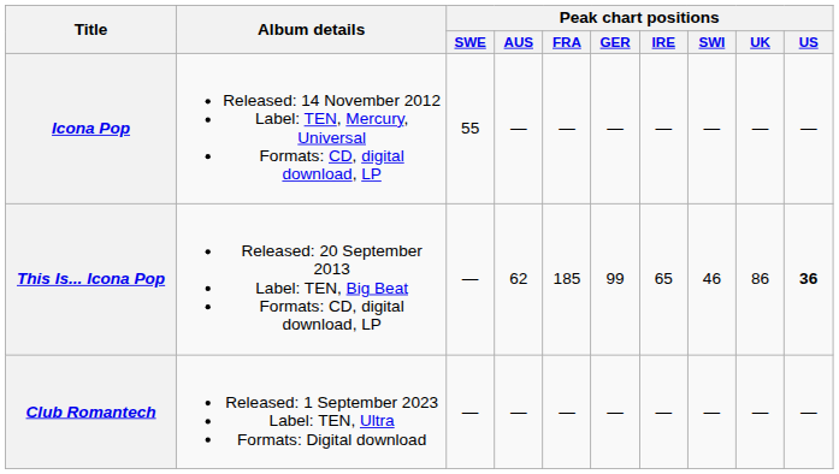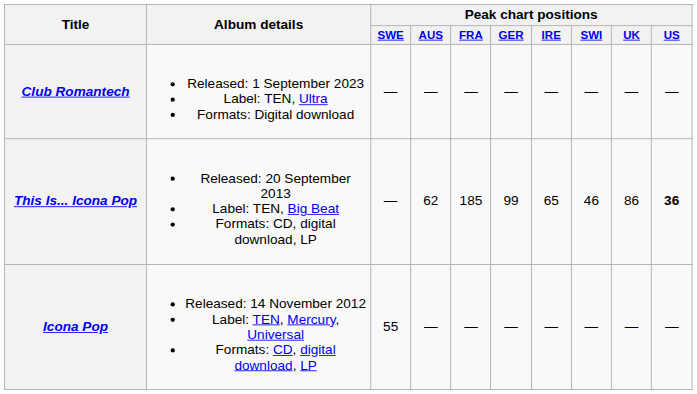rows swapped: Icona Pop <-> Club Romantech
